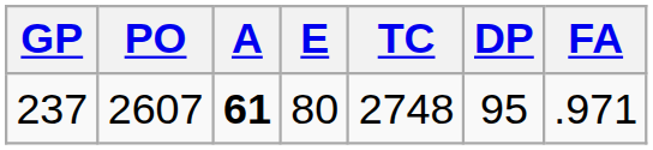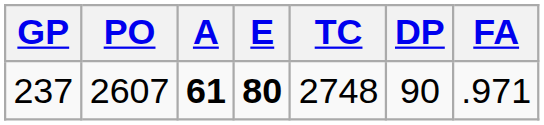237 | E: normal -> bold
237 | DP: 95 -> 90
